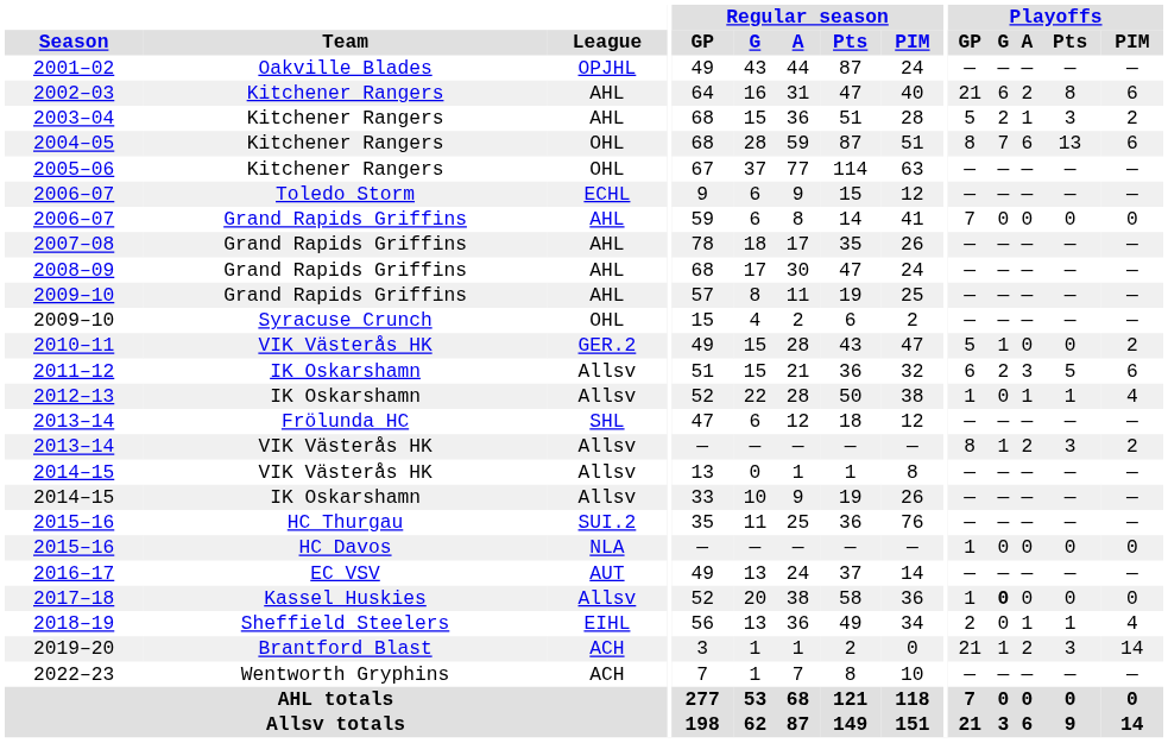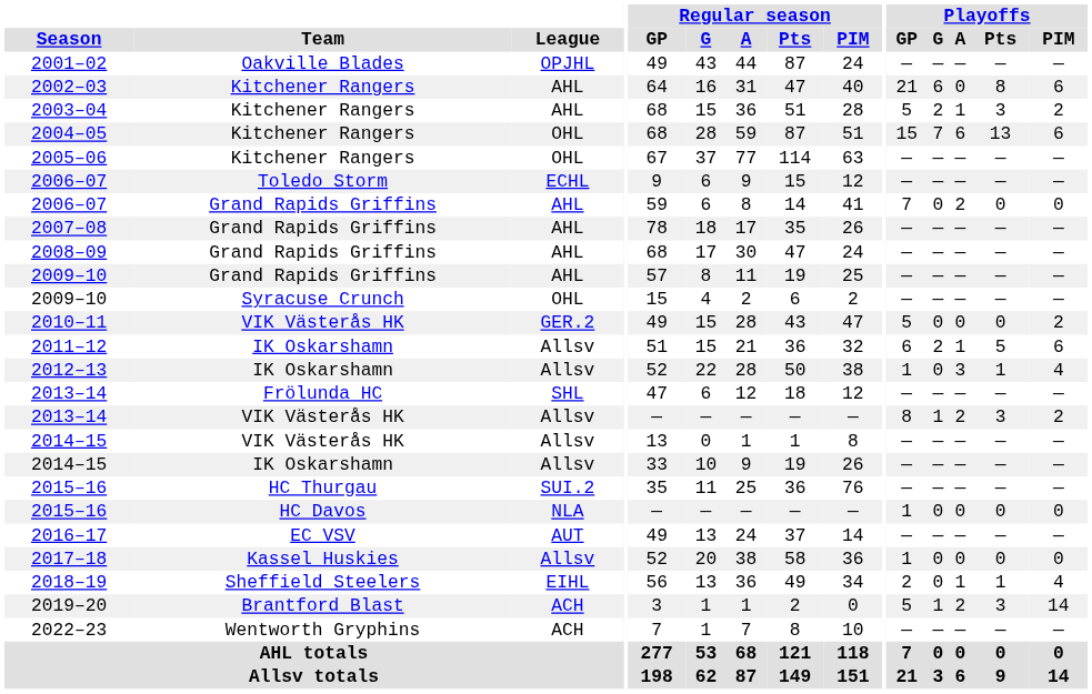2002–03 | Playoffs / A: 2 -> 0
2004–05 | Playoffs / GP: 8 -> 15
2006–07 / Grand Rapids Griffins | Playoffs / A: 0 -> 2
2010–11 | Playoffs / G: 1 -> 0
2011–12 | Playoffs / A: 3 -> 1
2012–13 | Playoffs / A: 1 -> 3
2017–18 | Playoffs / G: bold -> normal
2019–20 | Playoffs / GP: 21 -> 5
